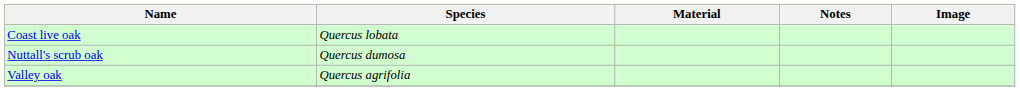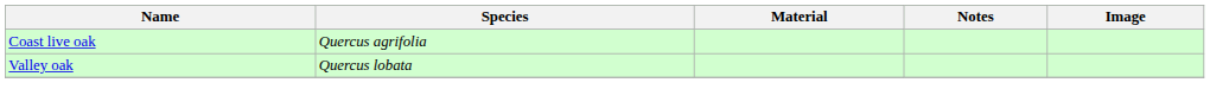Coast live oak | Species: Quercus lobata -> Quercus agrifolia
- row: Nuttall's scrub oak | Quercus dumosa
Valley oak | Species: Quercus agrifolia -> Quercus lobata
